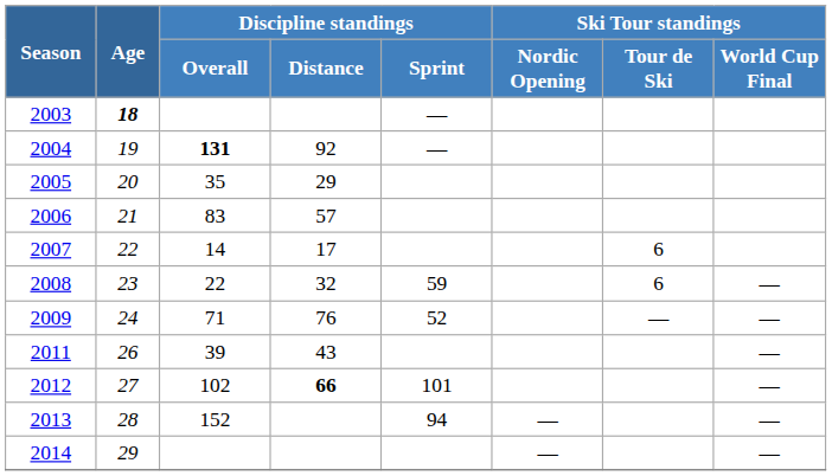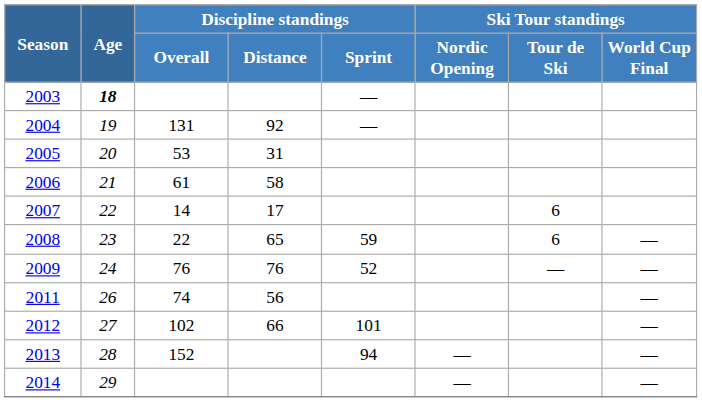2004 | Discipline standings / Overall: bold -> normal
2005 | Discipline standings / Overall: 35 -> 53
2005 | Discipline standings / Distance: 29 -> 31
2006 | Discipline standings / Overall: 83 -> 61
2006 | Discipline standings / Distance: 57 -> 58
2008 | Discipline standings / Distance: 32 -> 65
2009 | Discipline standings / Overall: 71 -> 76
2011 | Discipline standings / Overall: 39 -> 74
2011 | Discipline standings / Distance: 43 -> 56
2012 | Discipline standings / Distance: bold -> normal
